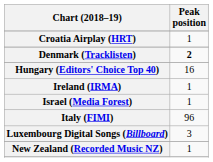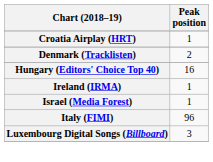Denmark (Tracklisten) | Peak position: bold -> normal
- row: New Zealand (Recorded Music NZ) | 1
